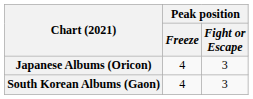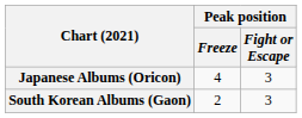South Korean Albums (Gaon) | Peak position / Freeze: 4 -> 2
